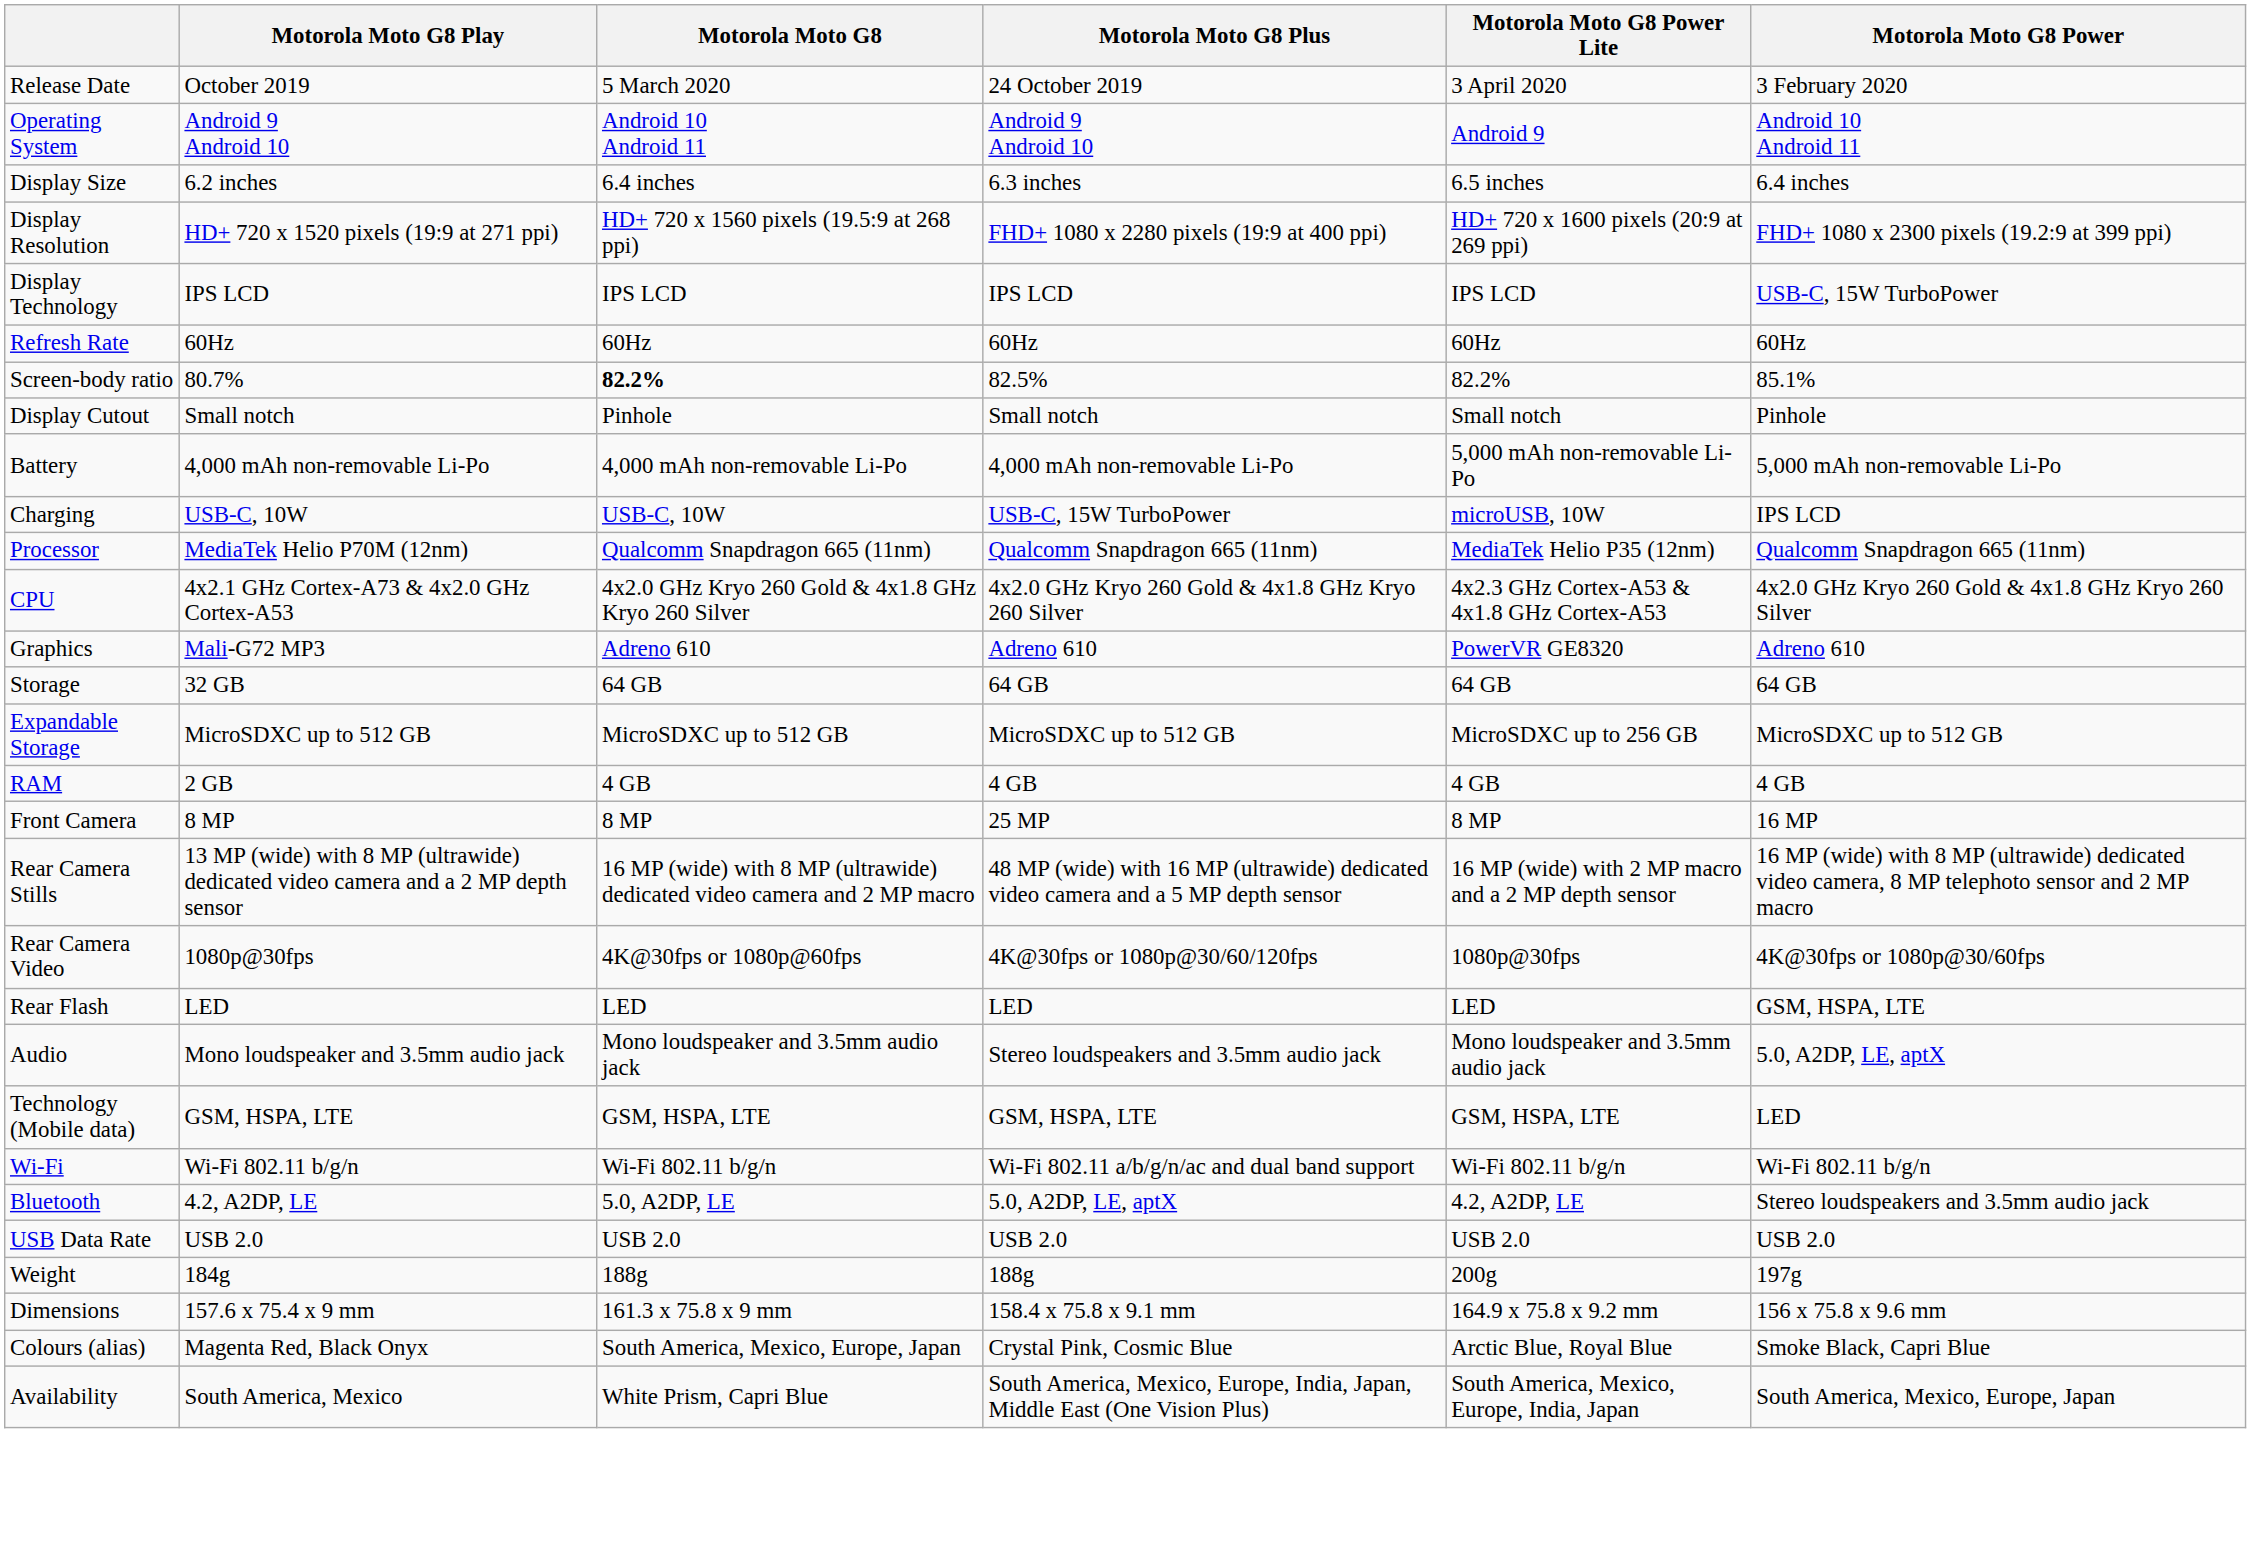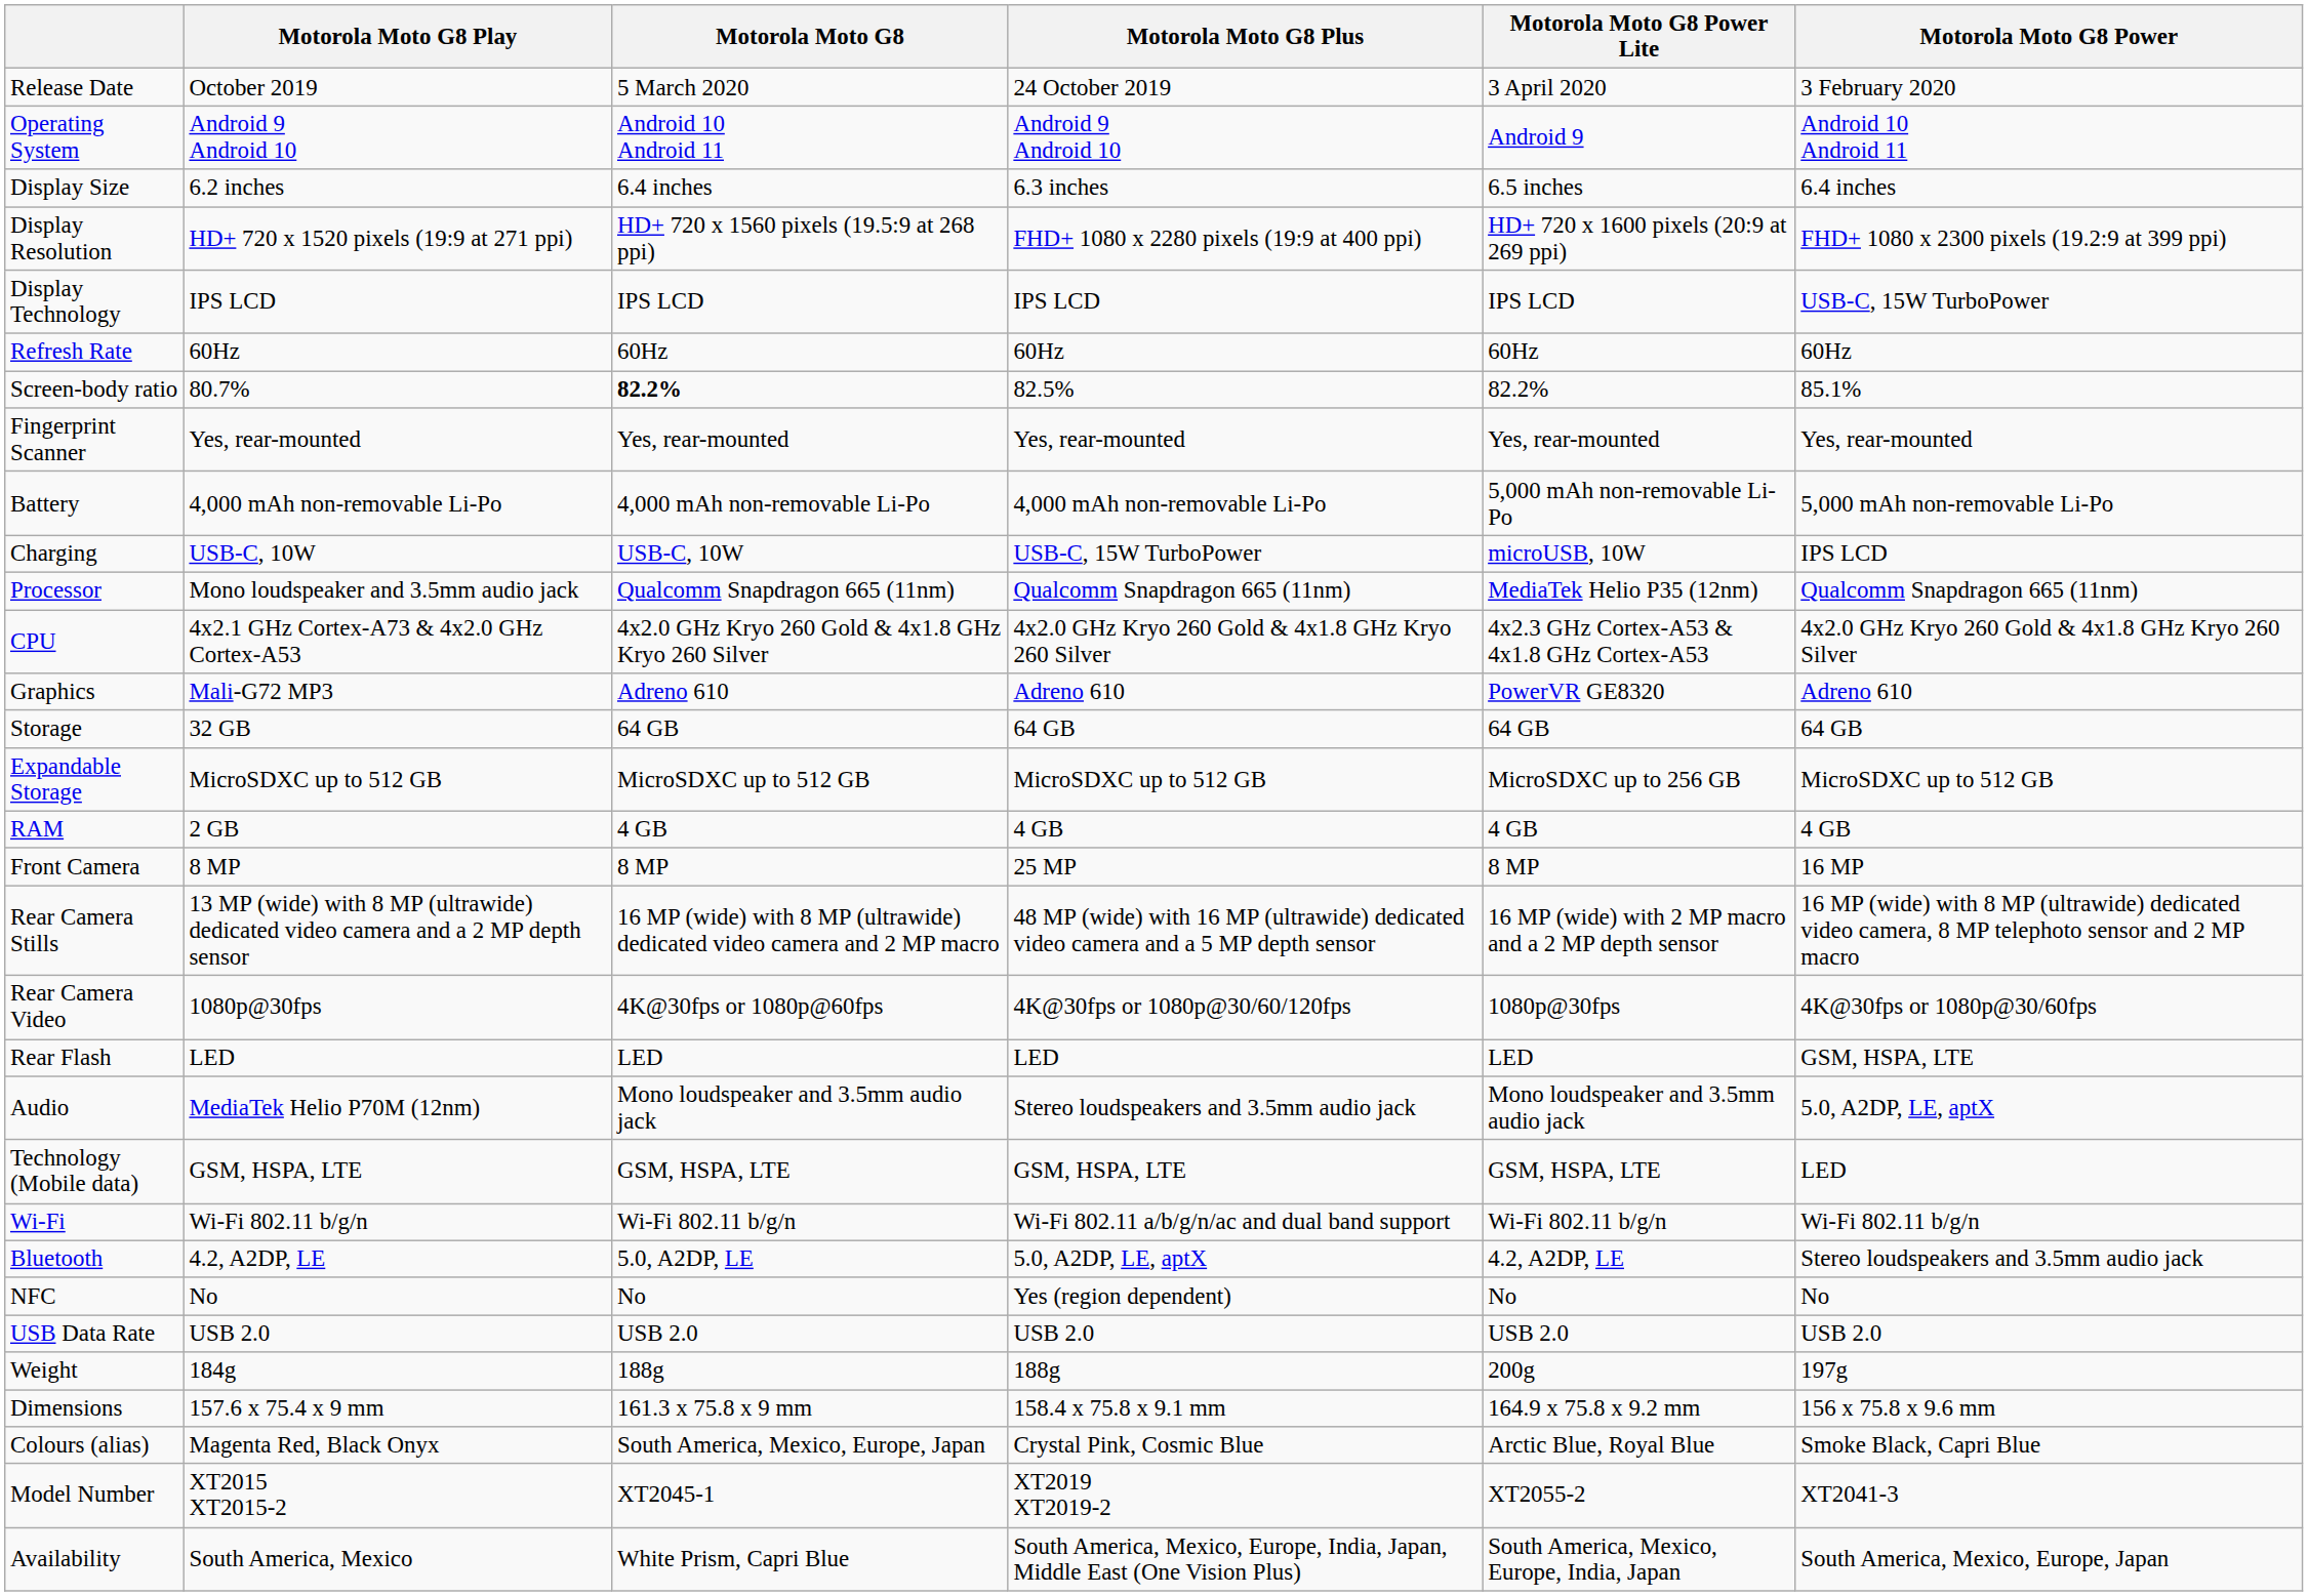- row: Display Cutout | Small notch | Pinhole | Small notch | Small notch | Pinhole
+ row: Fingerprint Scanner | Yes, rear-mounted | Yes, rear-mounted | Yes, rear-mounted | Yes, rear-mounted | Yes, rear-mounted
Processor | Motorola Moto G8 Play: MediaTek Helio P70M (12nm) -> Mono loudspeaker and 3.5mm audio jack
Audio | Motorola Moto G8 Play: Mono loudspeaker and 3.5mm audio jack -> MediaTek Helio P70M (12nm)
+ row: NFC | No | No | Yes (region dependent) | No | No
+ row: Model Number | XT2015 XT2015-2 | XT2045-1 | XT2019 XT2019-2 | XT2055-2 | XT2041-3
